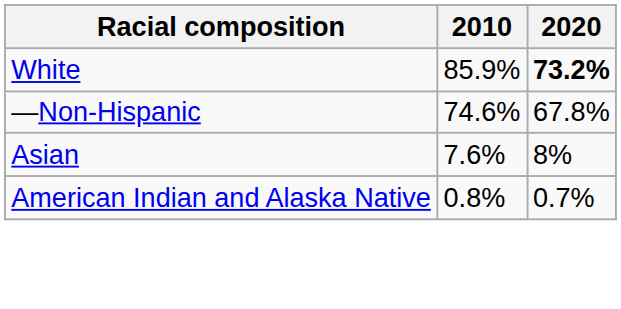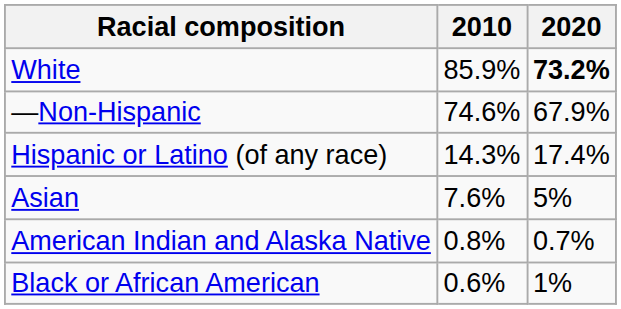—Non-Hispanic | 2020: 67.8% -> 67.9%
+ row: Hispanic or Latino (of any race) | 14.3% | 17.4%
Asian | 2020: 8% -> 5%
+ row: Black or African American | 0.6% | 1%
